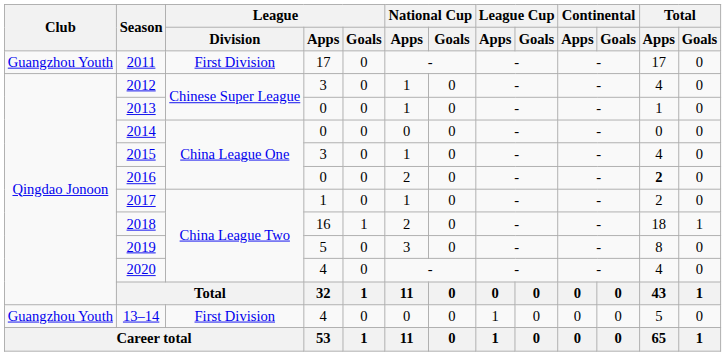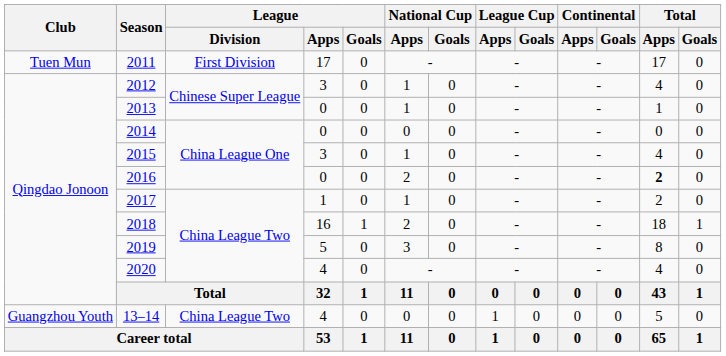2011 | Club: Guangzhou Youth -> Tuen Mun
13–14 | League / Division: First Division -> China League Two
